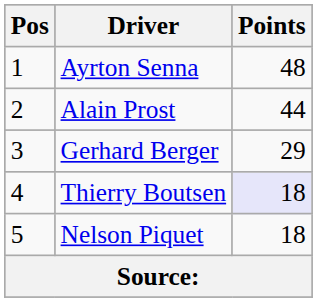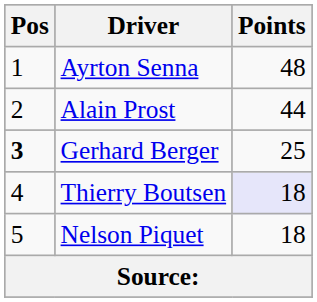Gerhard Berger | Pos: normal -> bold
Gerhard Berger | Points: 29 -> 25
